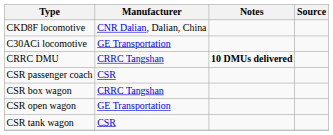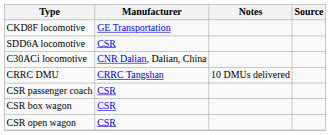CKD8F locomotive | Manufacturer: CNR Dalian, Dalian, China -> GE Transportation
+ row: SDD6A locomotive | CSR
C30ACi locomotive | Manufacturer: GE Transportation -> CNR Dalian, Dalian, China
CRRC DMU | Notes: bold -> normal
CSR box wagon | Manufacturer: CRRC Tangshan -> CSR
CSR open wagon | Manufacturer: GE Transportation -> CSR
- row: CSR tank wagon | CSR
